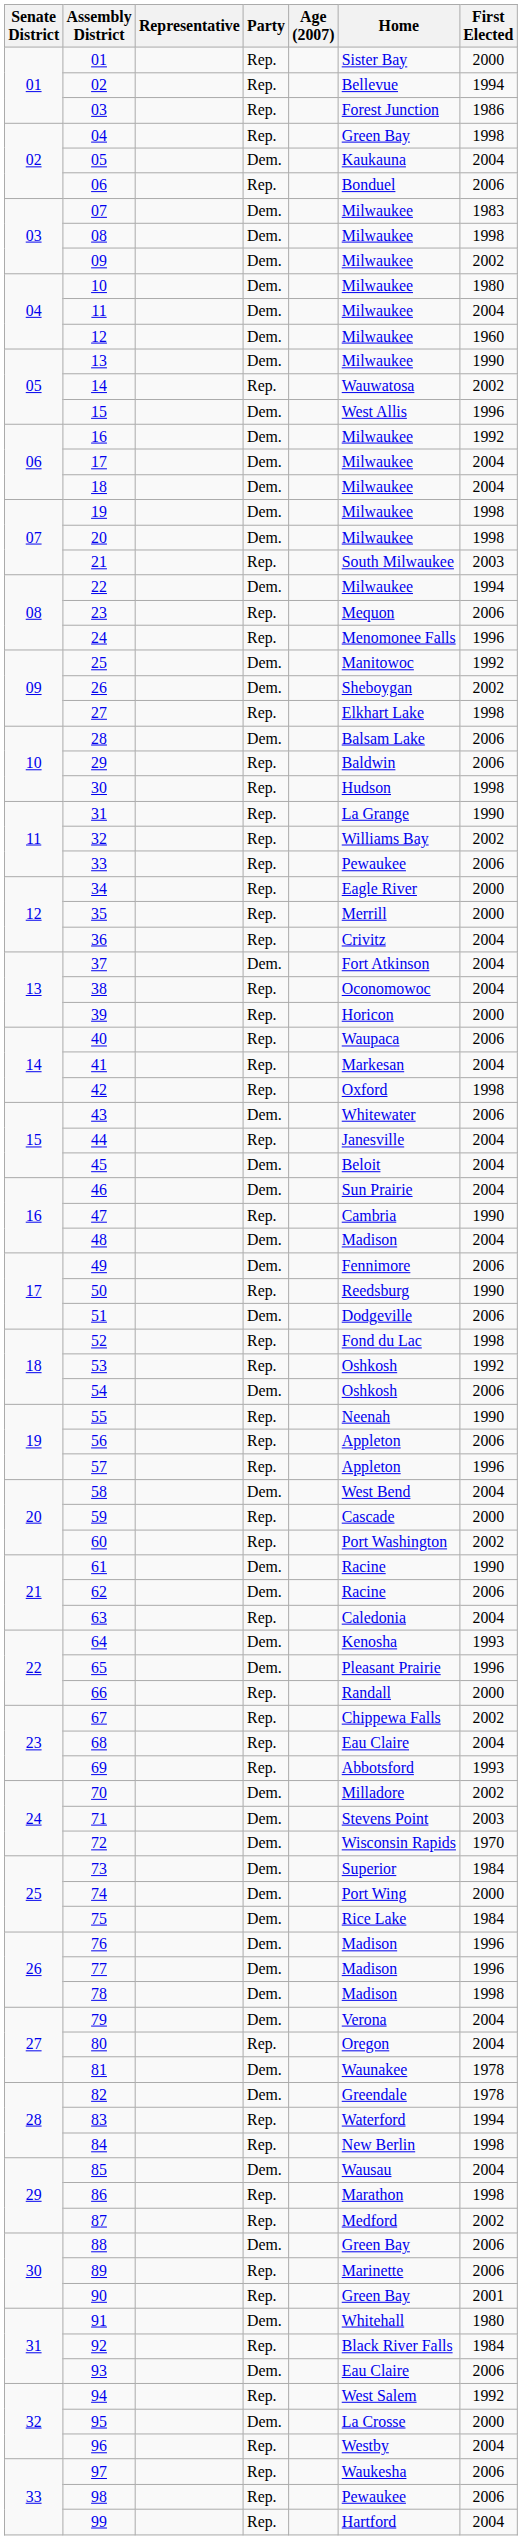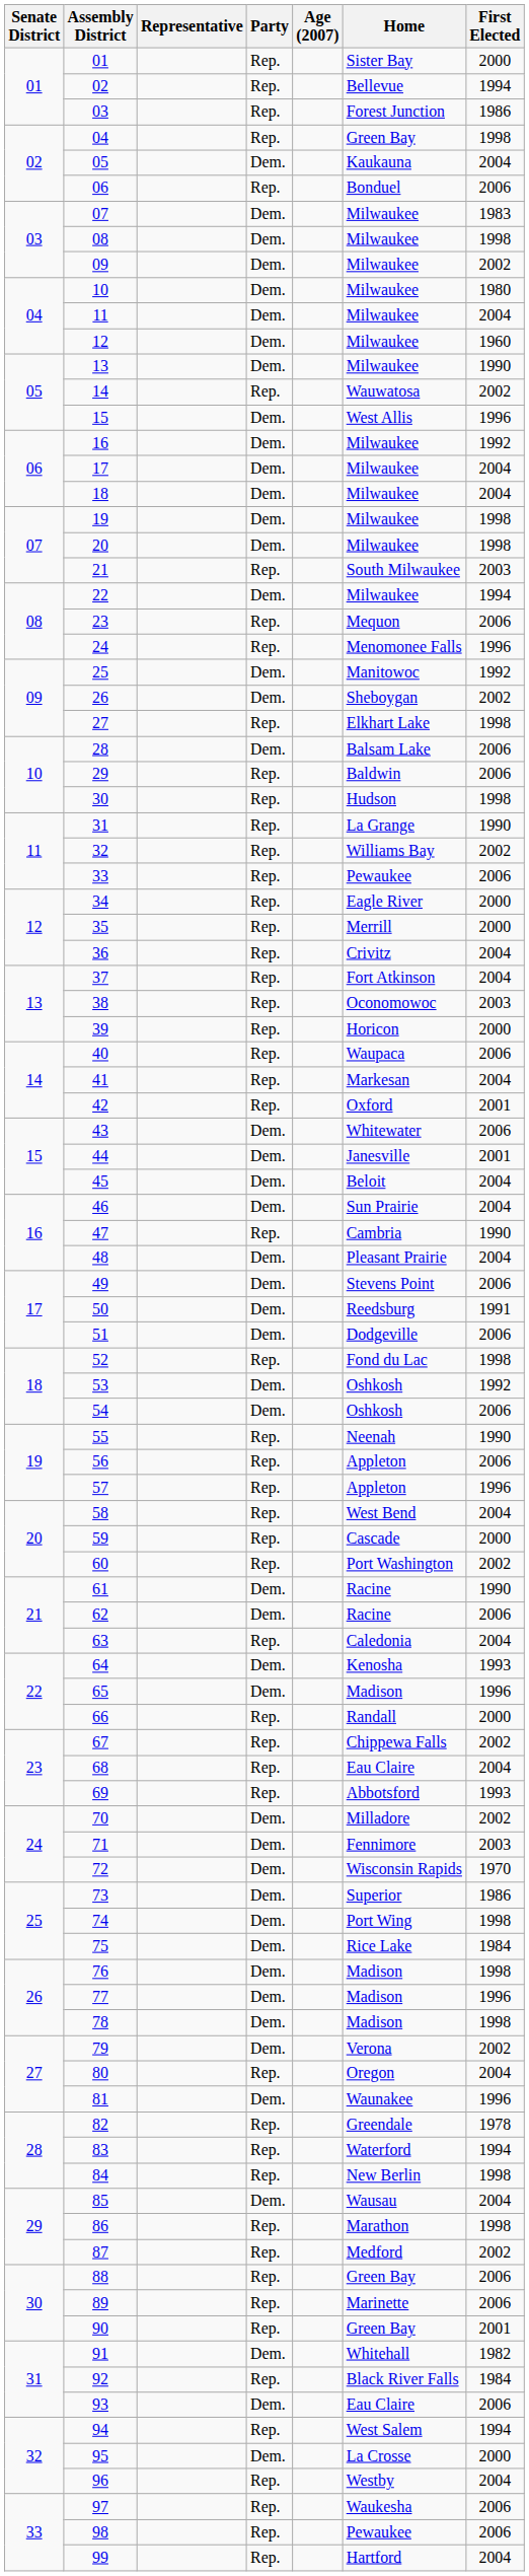37 | Party: Dem. -> Rep.
38 | First Elected: 2004 -> 2003
42 | First Elected: 1998 -> 2001
44 | Party: Rep. -> Dem.
44 | First Elected: 2004 -> 2001
48 | Home: Madison -> Pleasant Prairie
49 | Home: Fennimore -> Stevens Point
50 | Party: Rep. -> Dem.
50 | First Elected: 1990 -> 1991
53 | Party: Rep. -> Dem.
58 | Party: Dem. -> Rep.
65 | Home: Pleasant Prairie -> Madison
71 | Home: Stevens Point -> Fennimore
73 | First Elected: 1984 -> 1986
74 | First Elected: 2000 -> 1998
76 | First Elected: 1996 -> 1998
79 | First Elected: 2004 -> 2002
81 | First Elected: 1978 -> 1996
82 | Party: Dem. -> Rep.
88 | Party: Dem. -> Rep.
91 | First Elected: 1980 -> 1982
94 | First Elected: 1992 -> 1994
